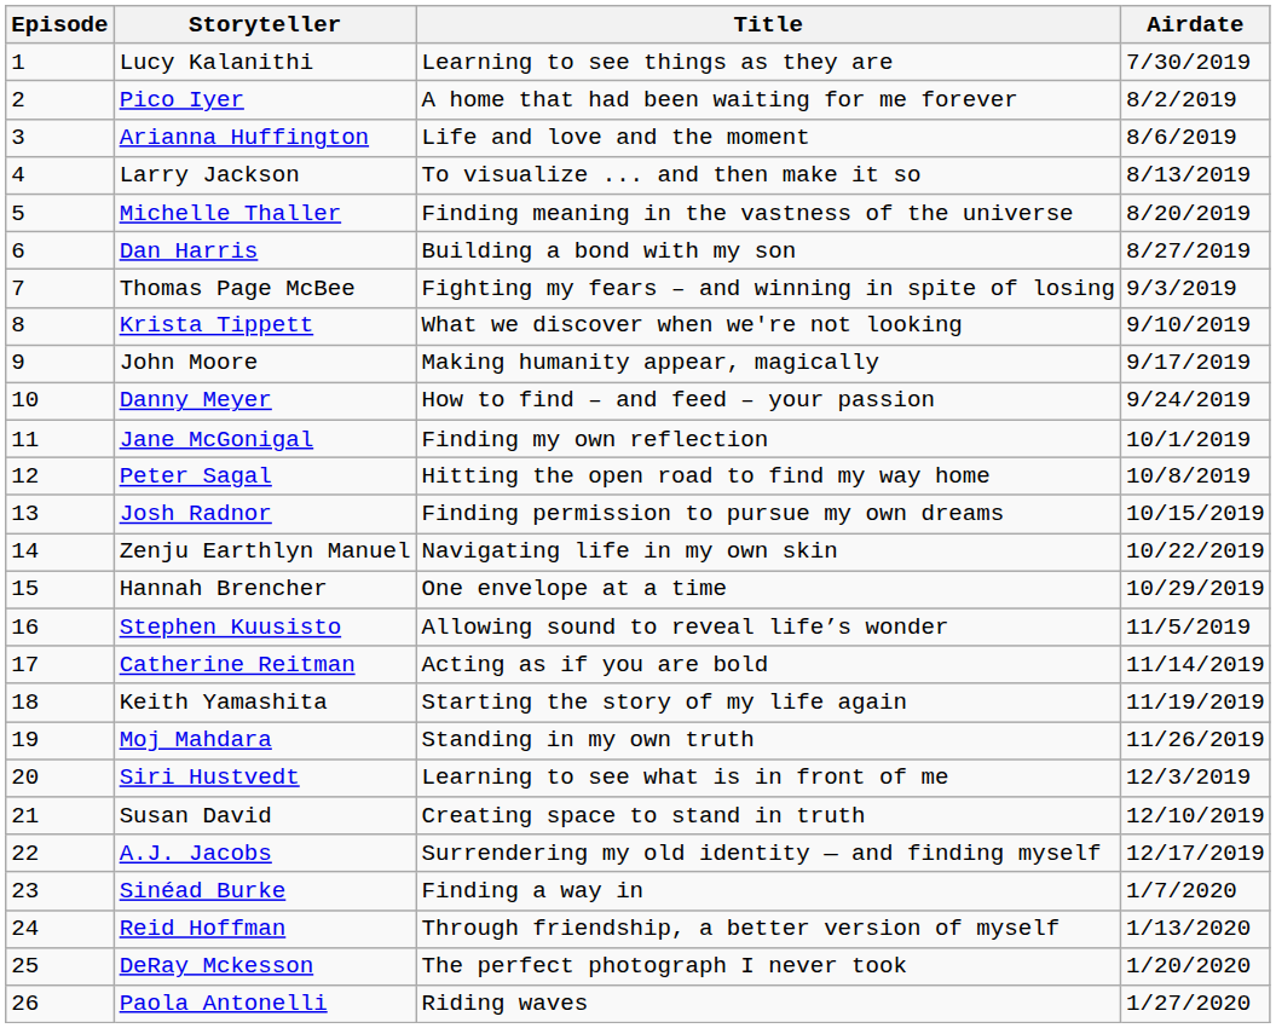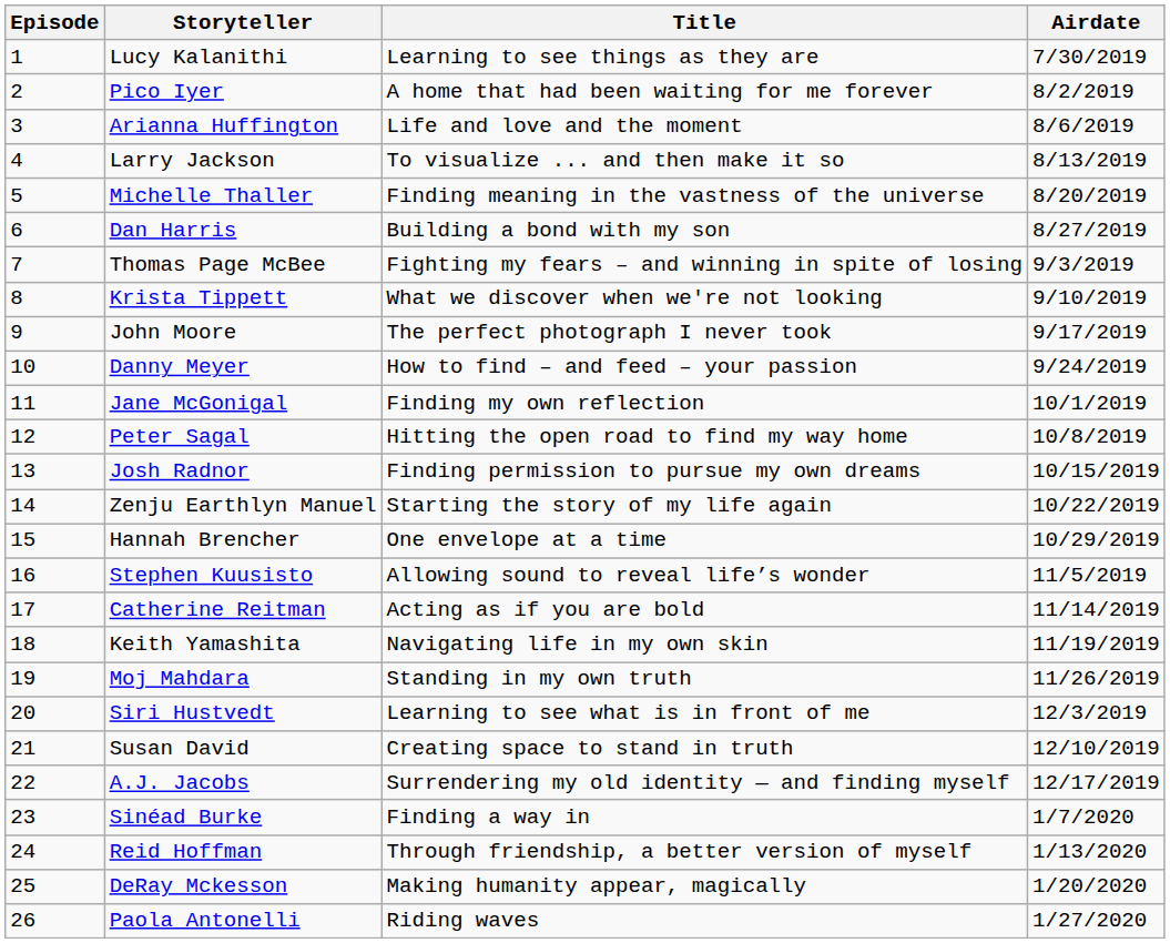John Moore | Title: Making humanity appear, magically -> The perfect photograph I never took
Zenju Earthlyn Manuel | Title: Navigating life in my own skin -> Starting the story of my life again
Keith Yamashita | Title: Starting the story of my life again -> Navigating life in my own skin
DeRay Mckesson | Title: The perfect photograph I never took -> Making humanity appear, magically
